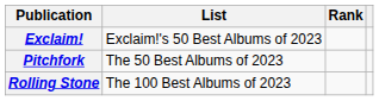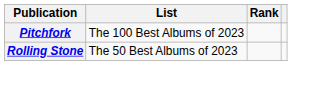- row: Exclaim! | Exclaim!'s 50 Best Albums of 2023
Pitchfork | List: The 50 Best Albums of 2023 -> The 100 Best Albums of 2023
Rolling Stone | List: The 100 Best Albums of 2023 -> The 50 Best Albums of 2023
